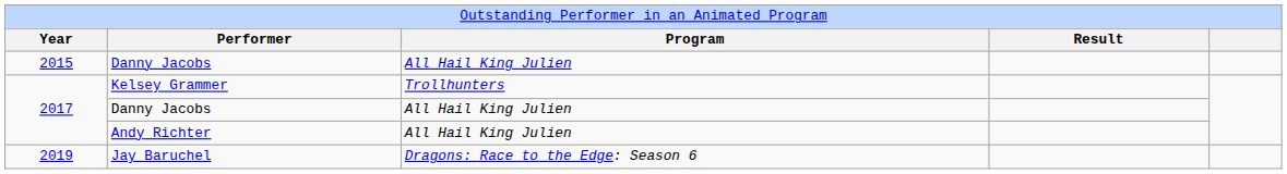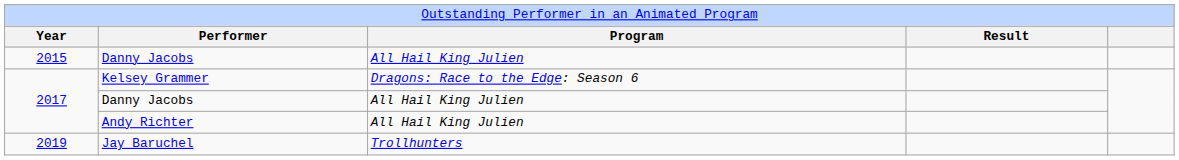Kelsey Grammer | column 3: Trollhunters -> Dragons: Race to the Edge: Season 6
Jay Baruchel | column 3: Dragons: Race to the Edge: Season 6 -> Trollhunters
